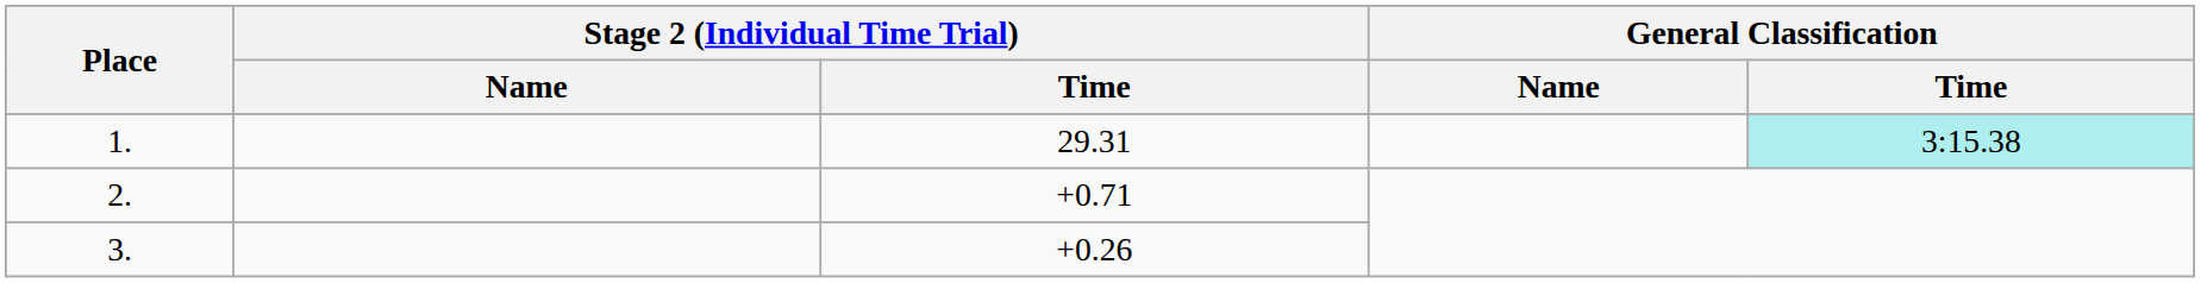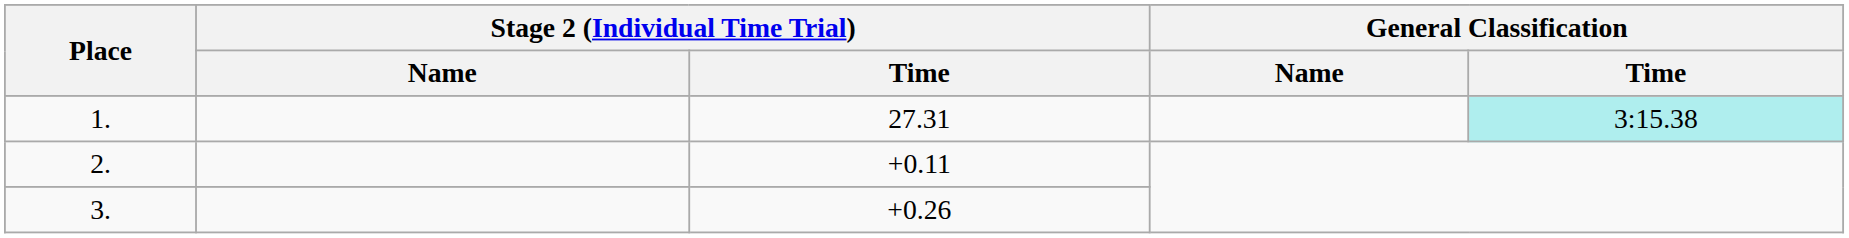1. | Stage 2 (Individual Time Trial) / Time: 29.31 -> 27.31
2. | Stage 2 (Individual Time Trial) / Time: +0.71 -> +0.11
